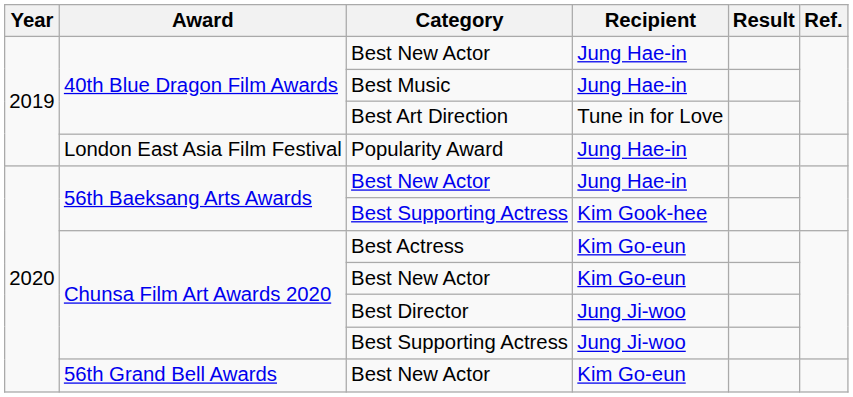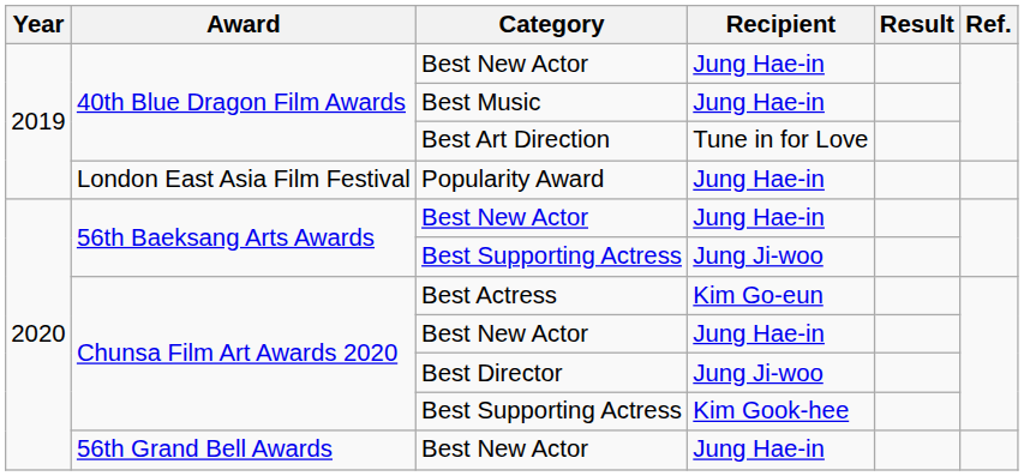56th Baeksang Arts Awards / Best Supporting Actress | Recipient: Kim Gook-hee -> Jung Ji-woo
Chunsa Film Art Awards 2020 / Best New Actor | Recipient: Kim Go-eun -> Jung Hae-in
Chunsa Film Art Awards 2020 / Best Supporting Actress | Recipient: Jung Ji-woo -> Kim Gook-hee
56th Grand Bell Awards / Best New Actor | Recipient: Kim Go-eun -> Jung Hae-in
